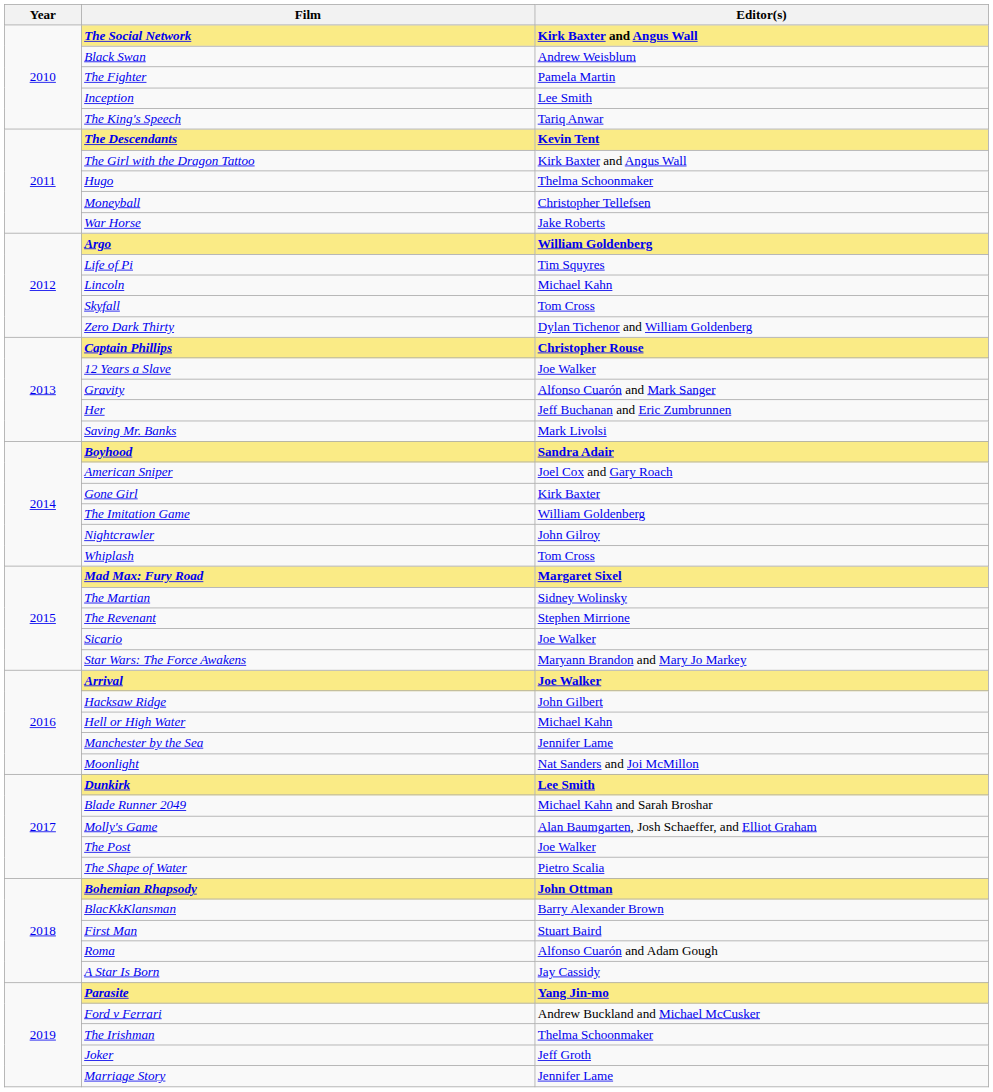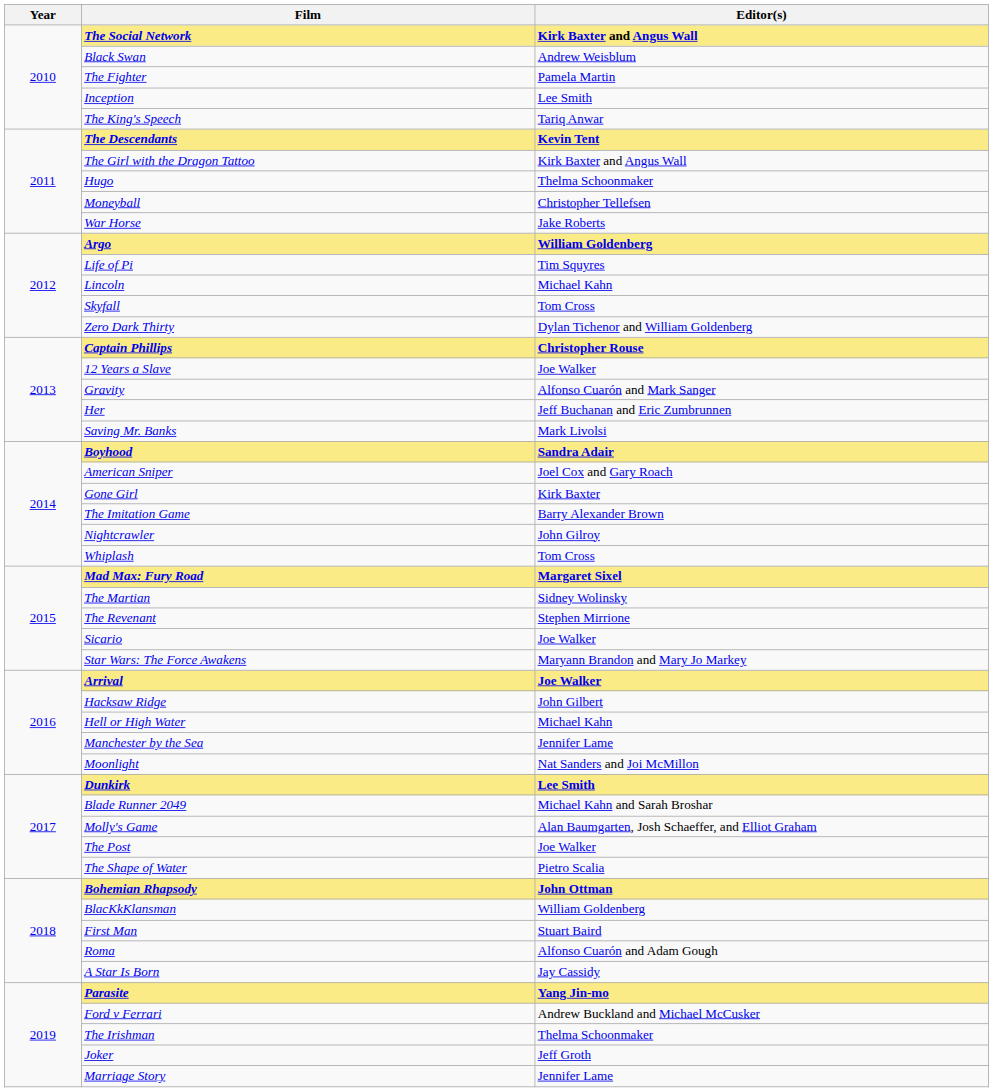The Imitation Game | Editor(s): William Goldenberg -> Barry Alexander Brown
BlacKkKlansman | Editor(s): Barry Alexander Brown -> William Goldenberg
